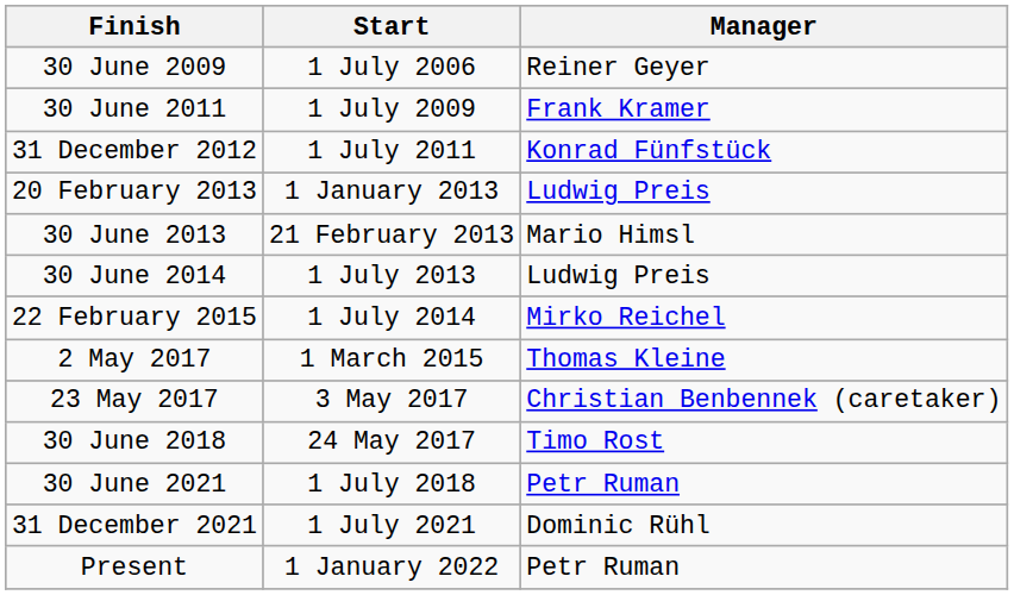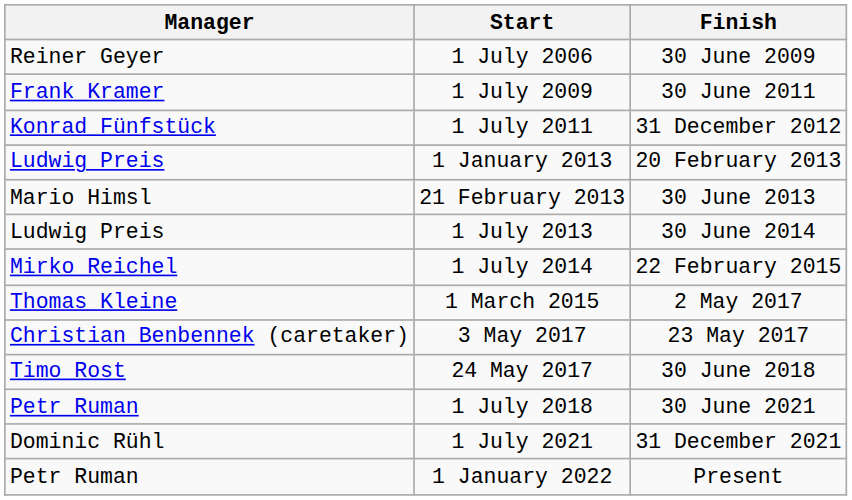columns swapped: Manager <-> Finish
